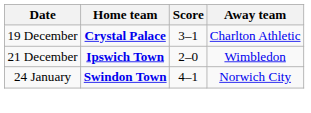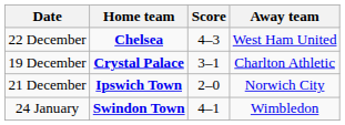+ row: 22 December | Chelsea | 4–3 | West Ham United
21 December | Away team: Wimbledon -> Norwich City
24 January | Away team: Norwich City -> Wimbledon
